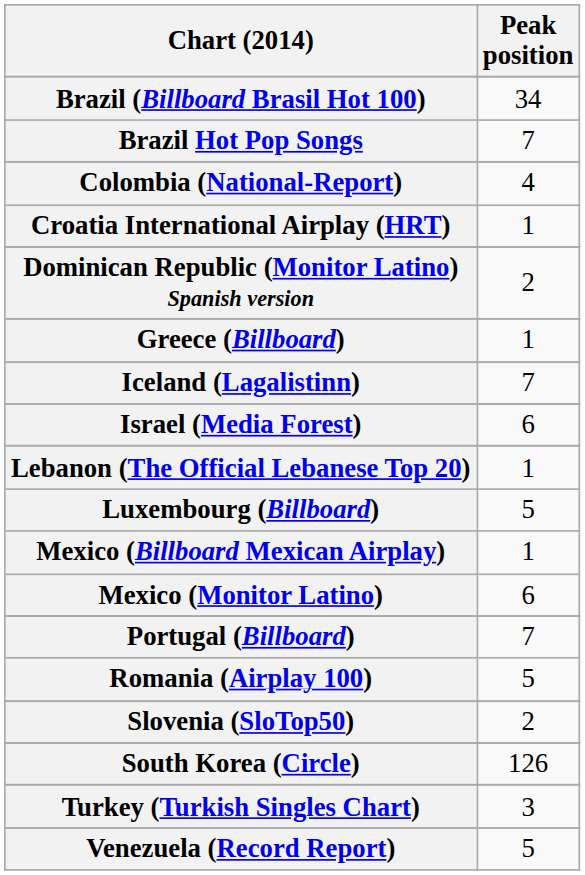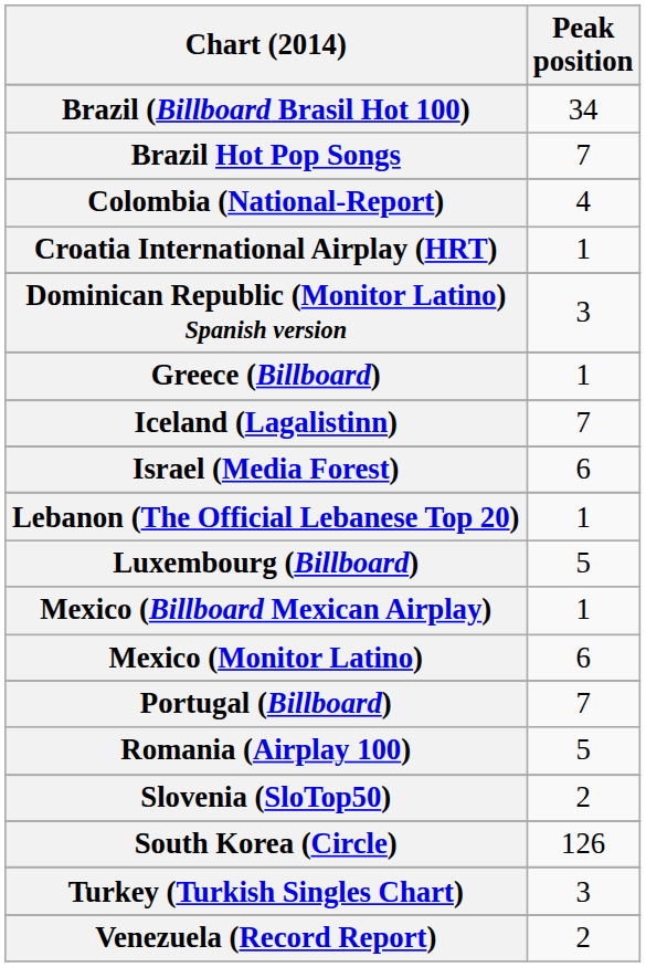Dominican Republic (Monitor Latino) Spanish version | Peak position: 2 -> 3
Venezuela (Record Report) | Peak position: 5 -> 2
